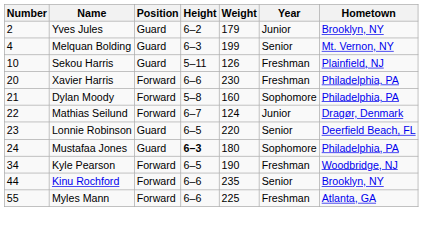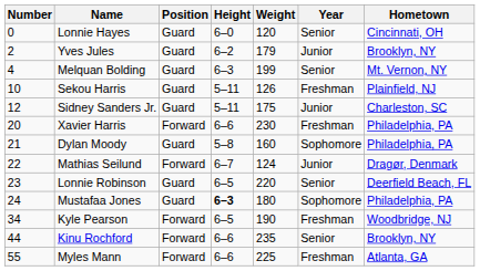+ row: 0 | Lonnie Hayes | Guard | 6–0 | 120 | Senior | Cincinnati, OH
+ row: 12 | Sidney Sanders Jr. | Guard | 5–11 | 175 | Junior | Charleston, SC
Dylan Moody | Position: Forward -> Guard
